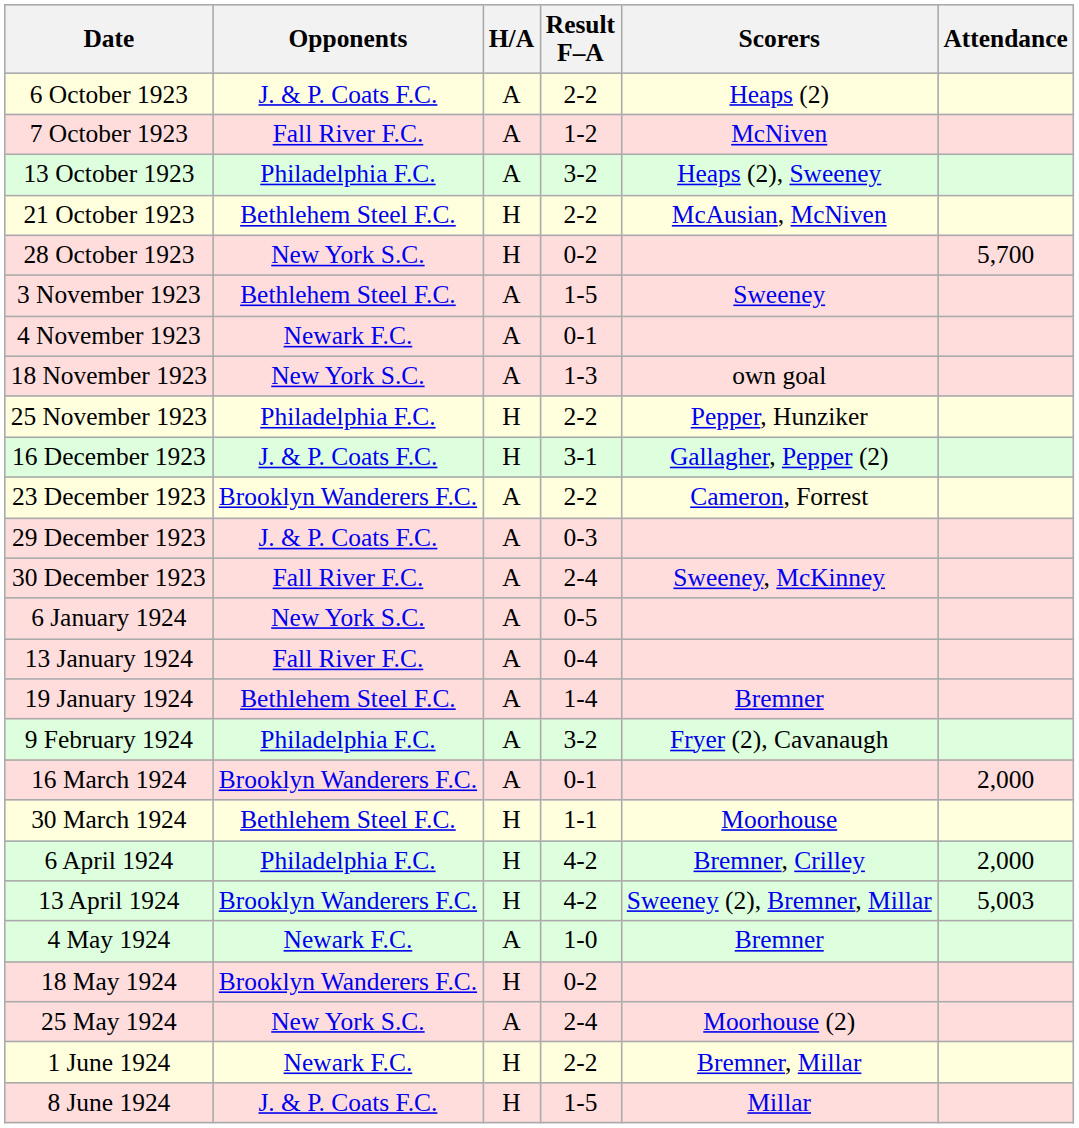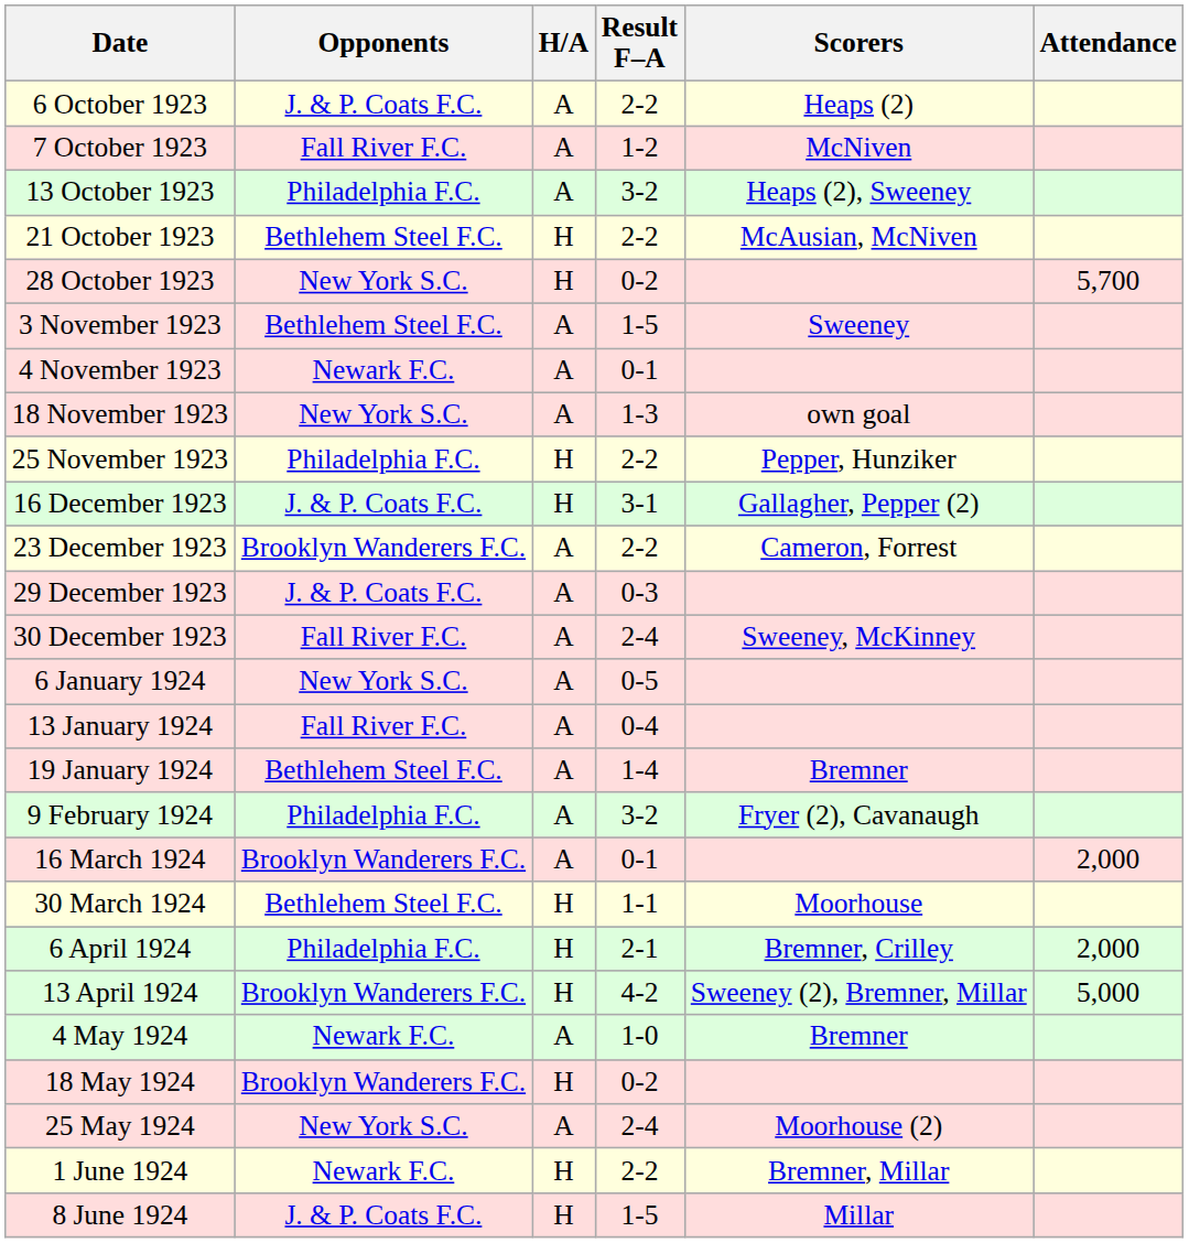6 April 1924 | Result F–A: 4-2 -> 2-1
13 April 1924 | Attendance: 5,003 -> 5,000
